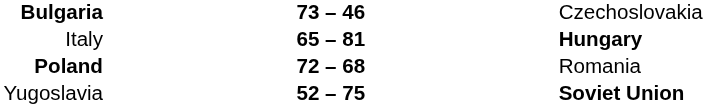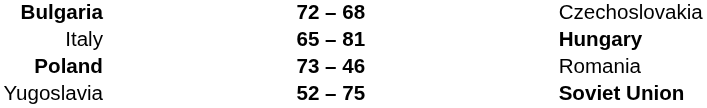Bulgaria | column 2: 73 – 46 -> 72 – 68
Poland | column 2: 72 – 68 -> 73 – 46
